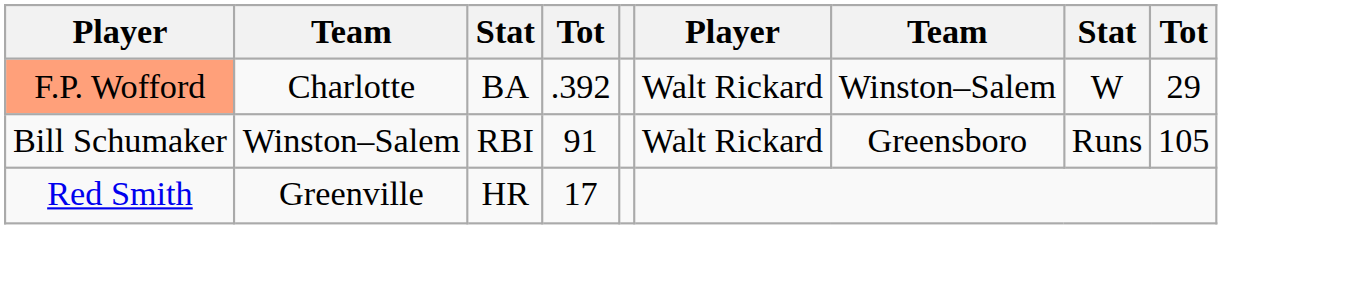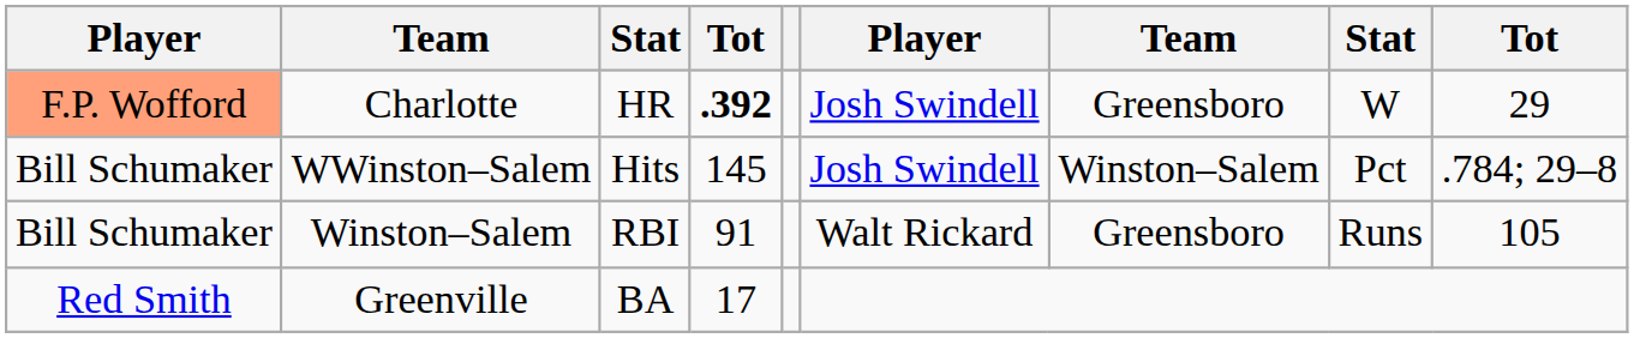Charlotte | column 3: BA -> HR
Charlotte | column 4: normal -> bold
Charlotte | column 6: Walt Rickard -> Josh Swindell
Charlotte | column 7: Winston–Salem -> Greensboro
+ row: Bill Schumaker | WWinston–Salem | Hits | 145 | Josh Swindell | Winston–Salem | Pct | .784; 29–8
Greenville | column 3: HR -> BA
